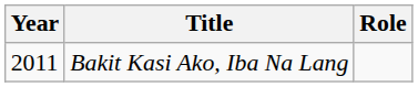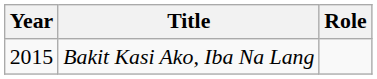Bakit Kasi Ako, Iba Na Lang | Year: 2011 -> 2015
